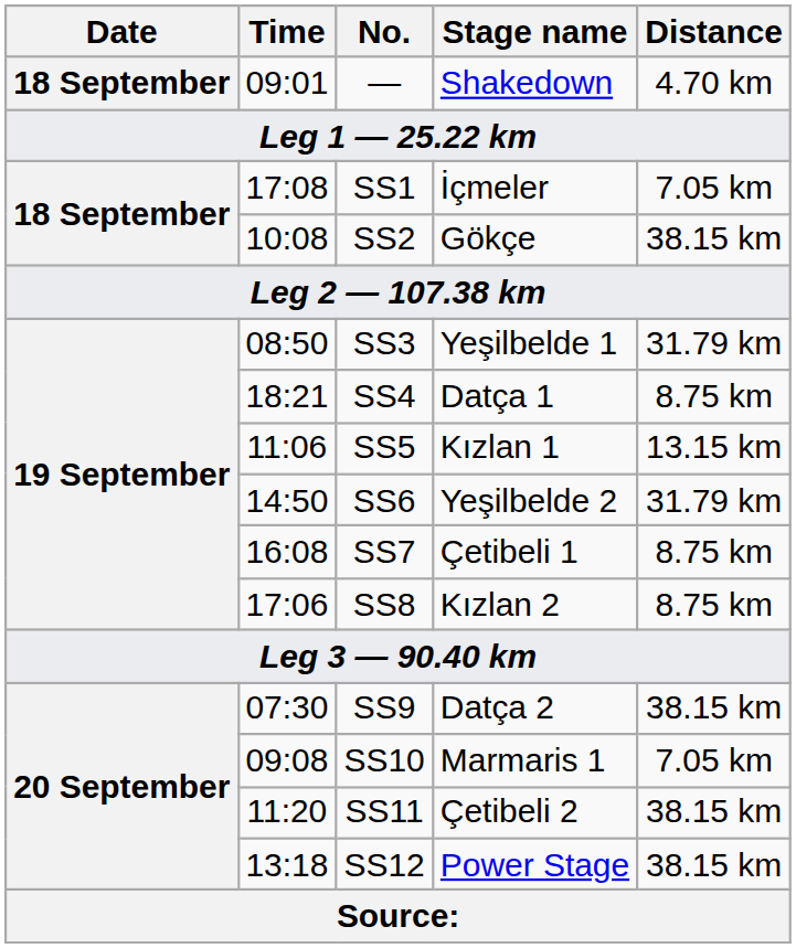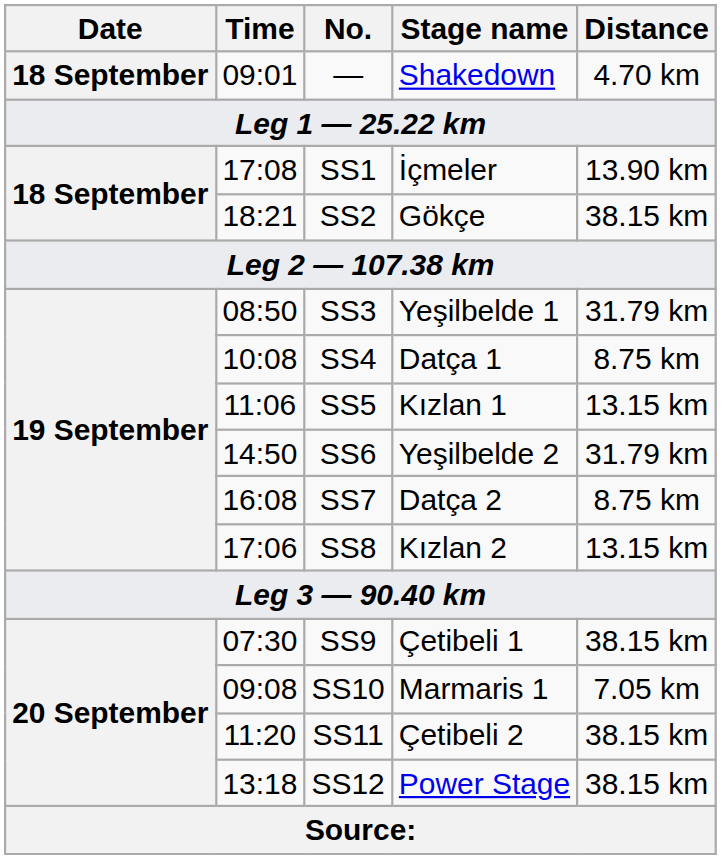SS1 | Distance: 7.05 km -> 13.90 km
SS2 | Time: 10:08 -> 18:21
SS4 | Time: 18:21 -> 10:08
SS7 | Stage name: Çetibeli 1 -> Datça 2
SS8 | Distance: 8.75 km -> 13.15 km
SS9 | Stage name: Datça 2 -> Çetibeli 1
